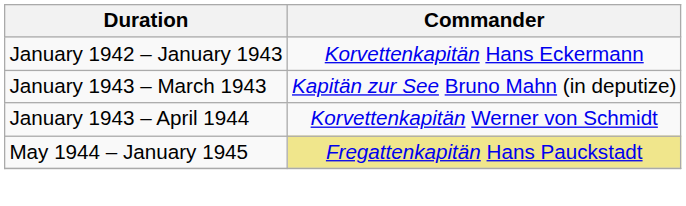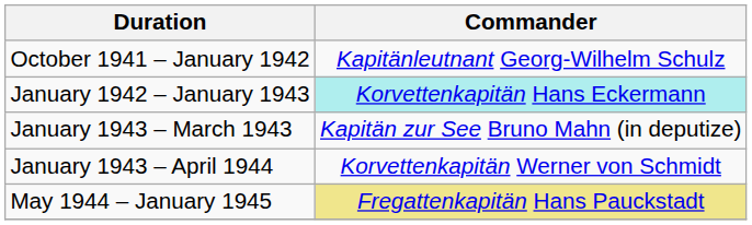+ row: October 1941 – January 1942 | Kapitänleutnant Georg-Wilhelm Schulz
January 1942 – January 1943 | Commander: no background -> paleturquoise background
